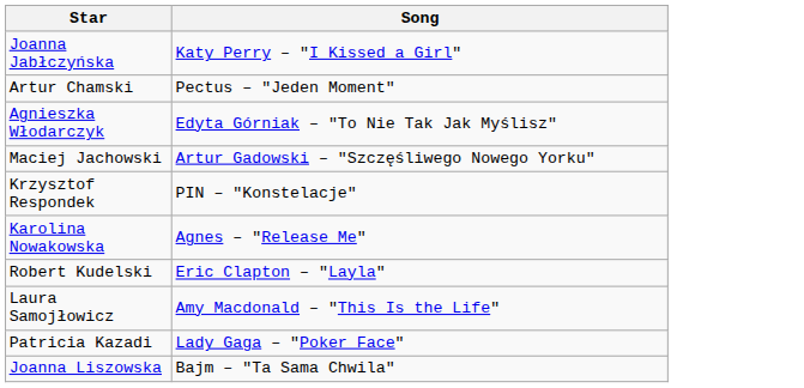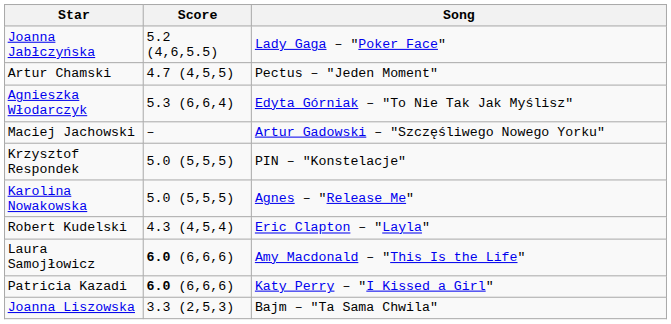+ column: Score | 5.2 (4,6,5.5) | 4.7 (4,5,5) | 5.3 (6,6,4) | – | 5.0 (5,5,5) | 5.0 (5,5,5) | 4.3 (4,5,4) | 6.0 (6,6,6) | 6.0 (6,6,6) | 3.3 (2,5,3)
Joanna Jabłczyńska | Song: Katy Perry – "I Kissed a Girl" -> Lady Gaga – "Poker Face"
Patricia Kazadi | Song: Lady Gaga – "Poker Face" -> Katy Perry – "I Kissed a Girl"
